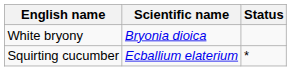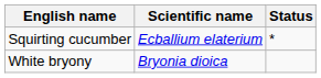rows swapped: White bryony <-> Squirting cucumber
